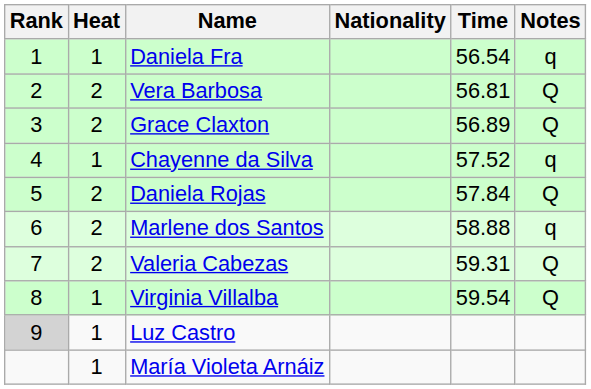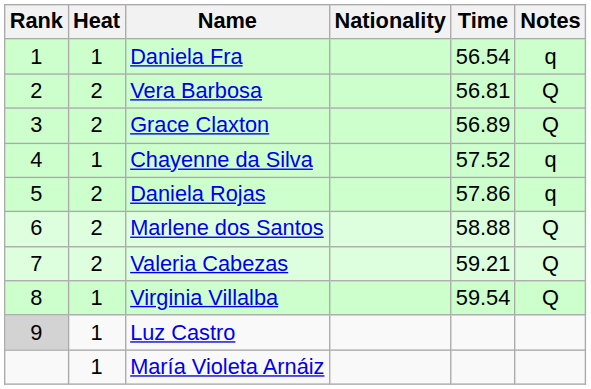Daniela Rojas | Time: 57.84 -> 57.86
Daniela Rojas | Notes: Q -> q
Marlene dos Santos | Notes: q -> Q
Valeria Cabezas | Time: 59.31 -> 59.21
